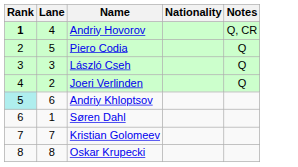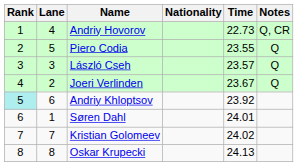+ column: Time | 22.73 | 23.55 | 23.57 | 23.67 | 23.92 | 24.01 | 24.02 | 24.13
Andriy Hovorov | Rank: bold -> normal
